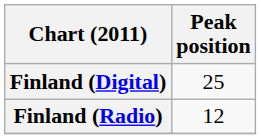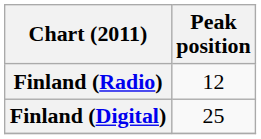rows swapped: Finland (Digital) <-> Finland (Radio)
